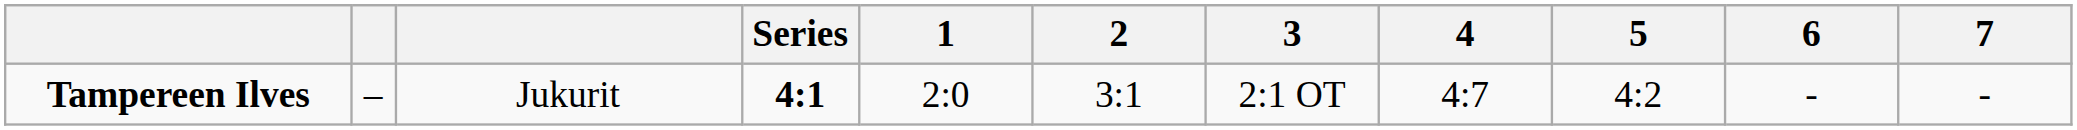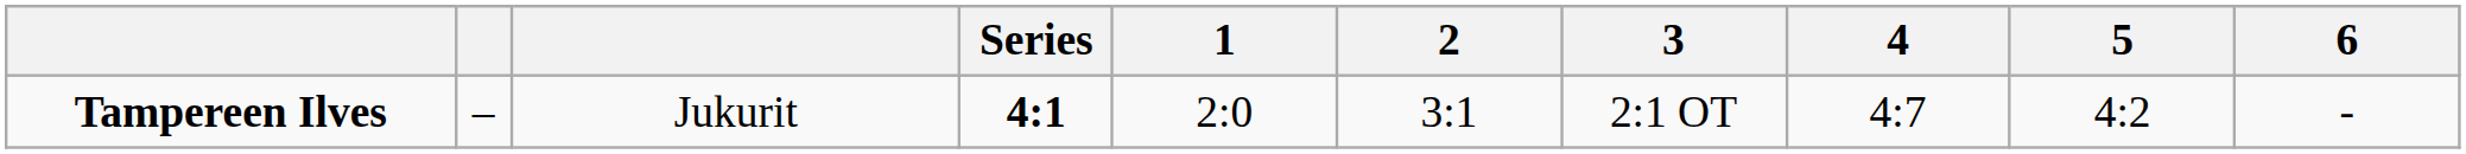- column: 7 | -
